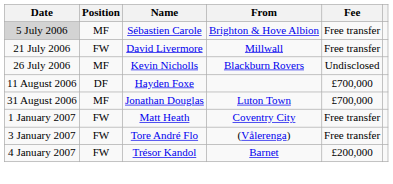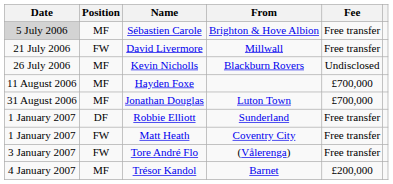Hayden Foxe | Position: DF -> MF
+ row: 1 January 2007 | DF | Robbie Elliott | Sunderland | Free transfer
Trésor Kandol | Position: FW -> MF
